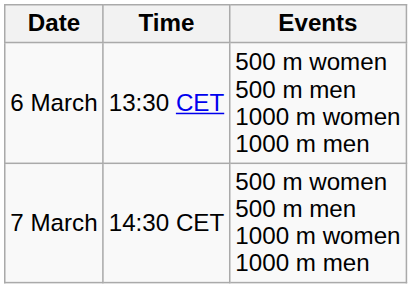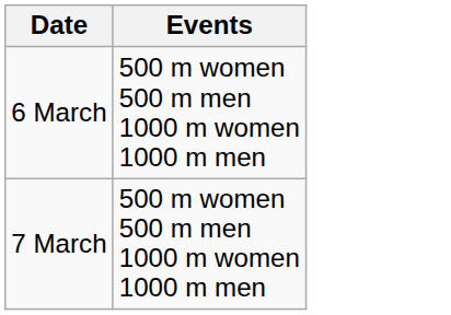- column: Time | 13:30 CET | 14:30 CET
